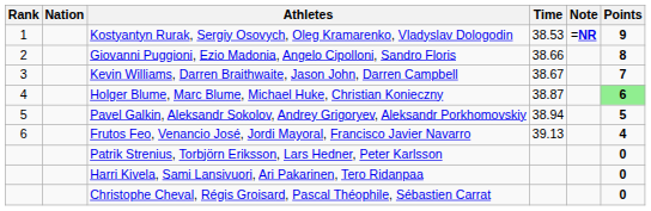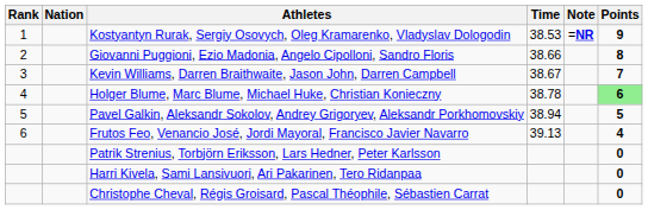Holger Blume, Marc Blume, Michael Huke, Christian Konieczny | Time: 38.87 -> 38.78
